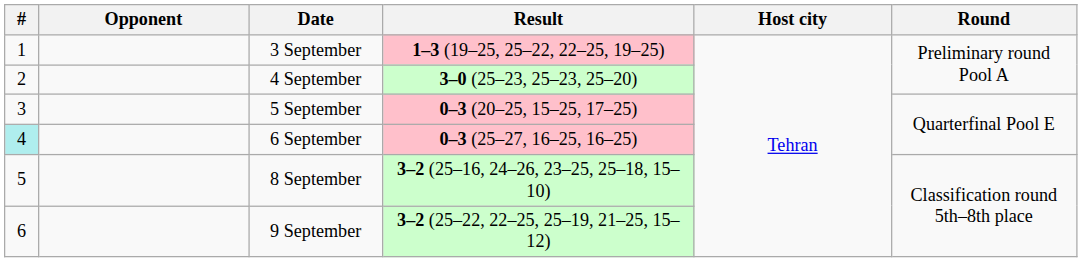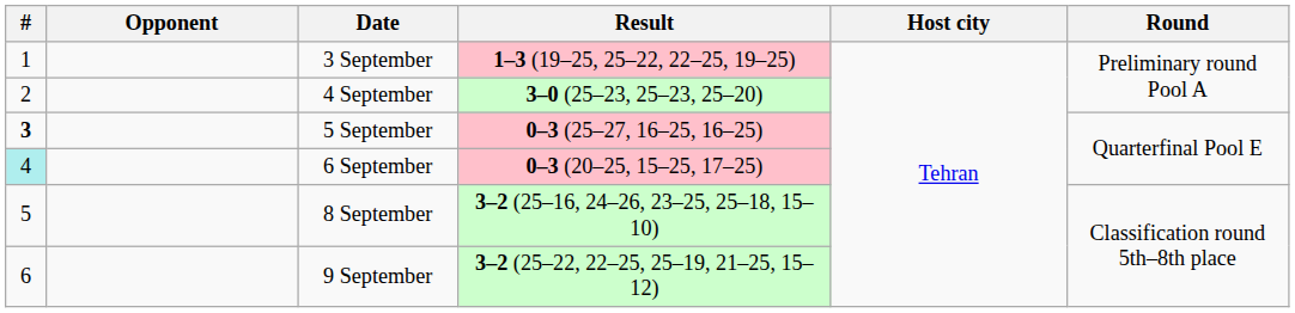5 September | #: normal -> bold
5 September | Result: 0–3 (20–25, 15–25, 17–25) -> 0–3 (25–27, 16–25, 16–25)
6 September | Result: 0–3 (25–27, 16–25, 16–25) -> 0–3 (20–25, 15–25, 17–25)
